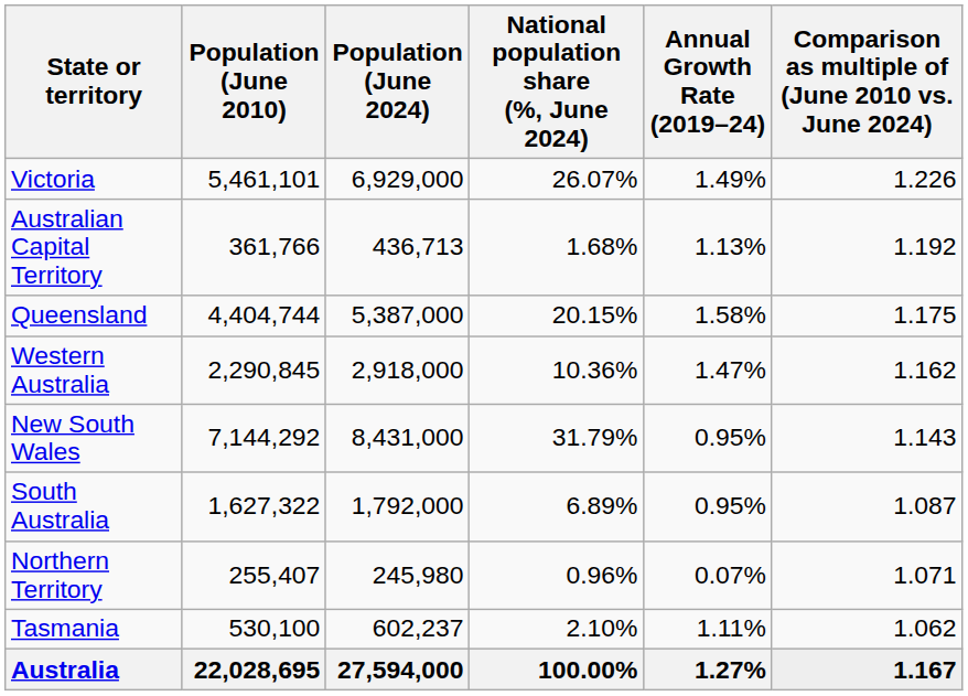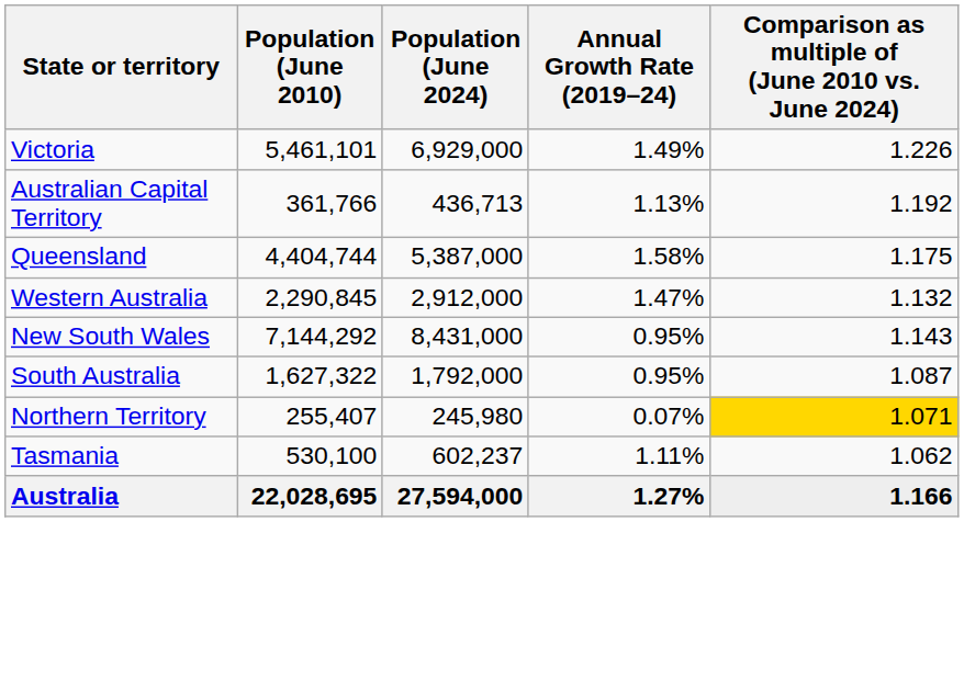- column: National population share (%, June 2024) | 26.07% | 1.68% | 20.15% | 10.36% | 31.79% | 6.89% | 0.96% | 2.10% | 100.00%
Western Australia | Population (June 2024): 2,918,000 -> 2,912,000
Western Australia | Comparison as multiple of (June 2010 vs. June 2024): 1.162 -> 1.132
Northern Territory | Comparison as multiple of (June 2010 vs. June 2024): no background -> gold background
Australia | Comparison as multiple of (June 2010 vs. June 2024): 1.167 -> 1.166
